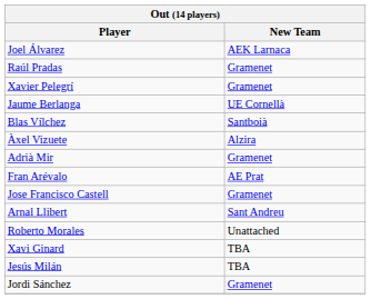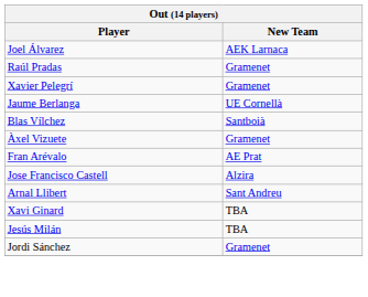Àxel Vizuete | New Team: Alzira -> Gramenet
- row: Adrià Mir | Gramenet
Jose Francisco Castell | New Team: Gramenet -> Alzira
- row: Roberto Morales | Unattached
